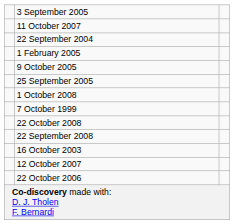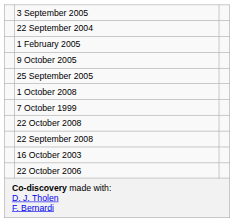- row: 11 October 2007
- row: 12 October 2007
